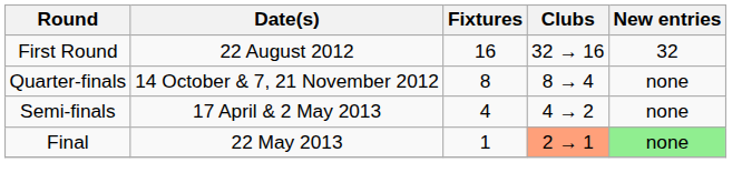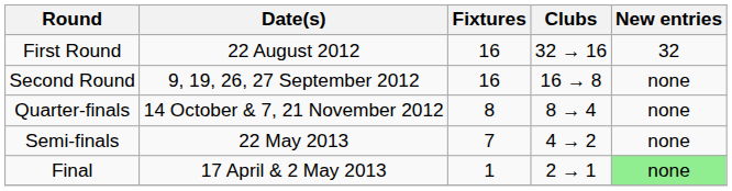+ row: Second Round | 9, 19, 26, 27 September 2012 | 16 | 16 → 8 | none
Semi-finals | Date(s): 17 April & 2 May 2013 -> 22 May 2013
Semi-finals | Fixtures: 4 -> 7
Final | Date(s): 22 May 2013 -> 17 April & 2 May 2013
Final | Clubs: lightsalmon background -> no background
